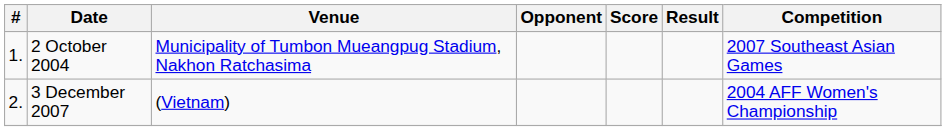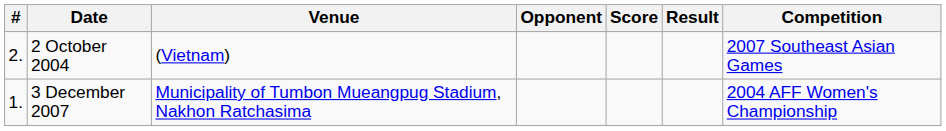2 October 2004 | #: 1. -> 2.
2 October 2004 | Venue: Municipality of Tumbon Mueangpug Stadium, Nakhon Ratchasima -> (Vietnam)
3 December 2007 | #: 2. -> 1.
3 December 2007 | Venue: (Vietnam) -> Municipality of Tumbon Mueangpug Stadium, Nakhon Ratchasima
